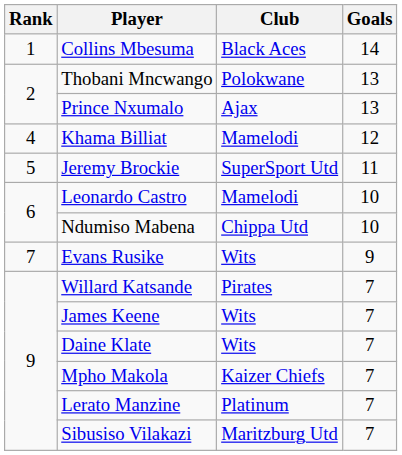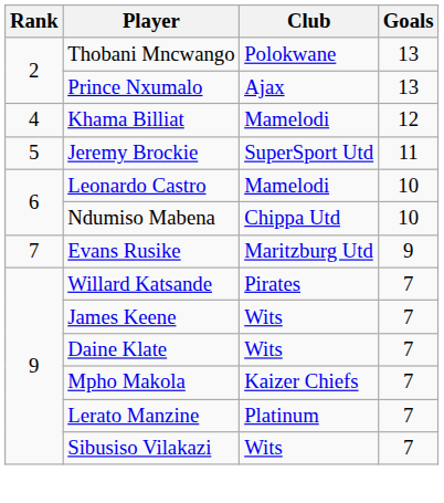- row: 1 | Collins Mbesuma | Black Aces | 14
Evans Rusike | Club: Wits -> Maritzburg Utd
Sibusiso Vilakazi | Club: Maritzburg Utd -> Wits
